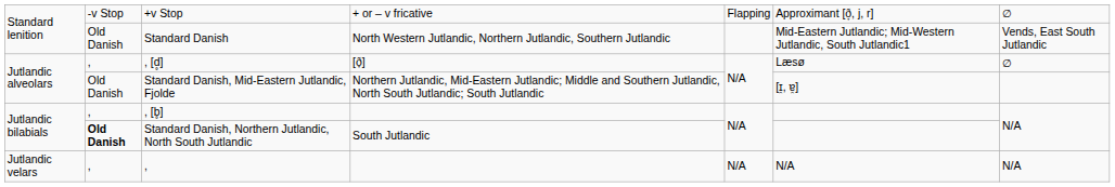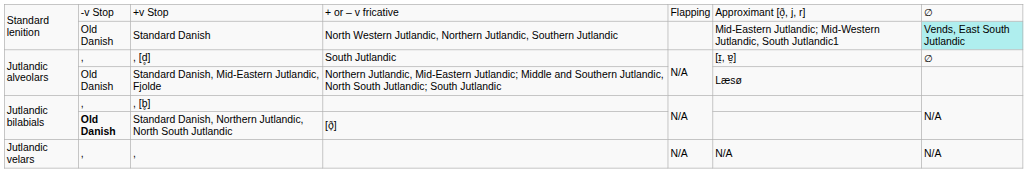Standard Danish | column 7: no background -> paleturquoise background
, [d̥] | column 4: [ð̞] -> South Jutlandic
, [d̥] | column 6: Læsø -> [ɪ̯, ɐ̯]
Standard Danish, Mid-Eastern Jutlandic, Fjolde | column 6: [ɪ̯, ɐ̯] -> Læsø
Standard Danish, Northern Jutlandic, North South Jutlandic | column 4: South Jutlandic -> [ð̞]
